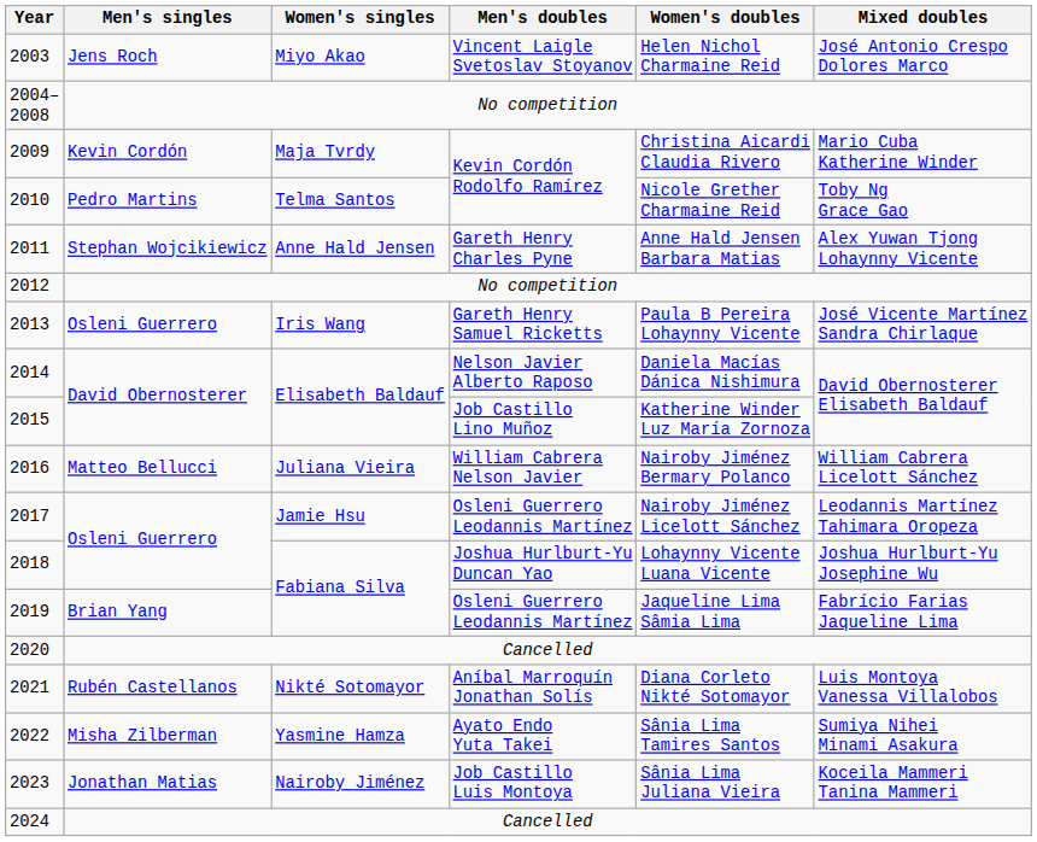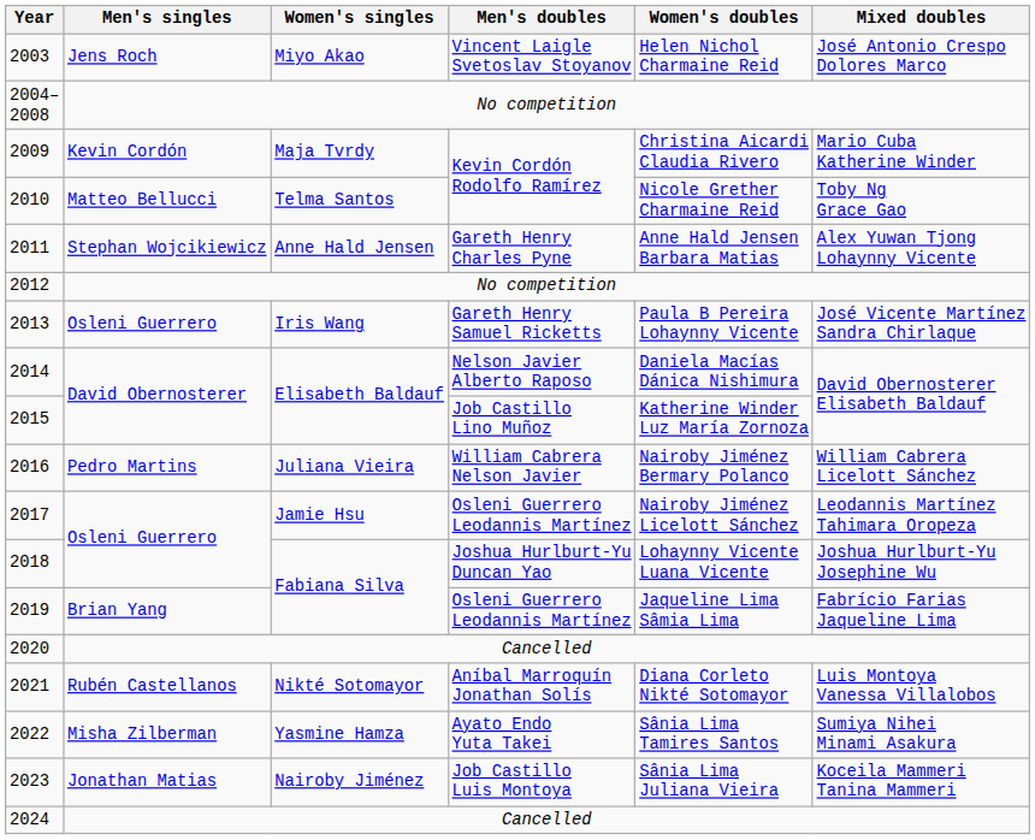2010 | Men's singles: Pedro Martins -> Matteo Bellucci
2016 | Men's singles: Matteo Bellucci -> Pedro Martins
